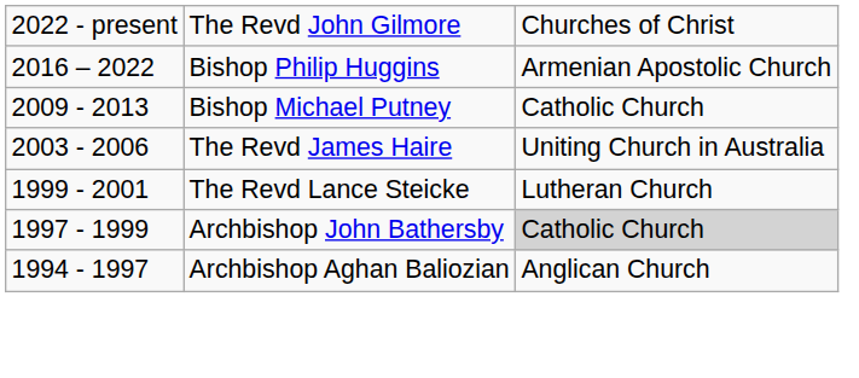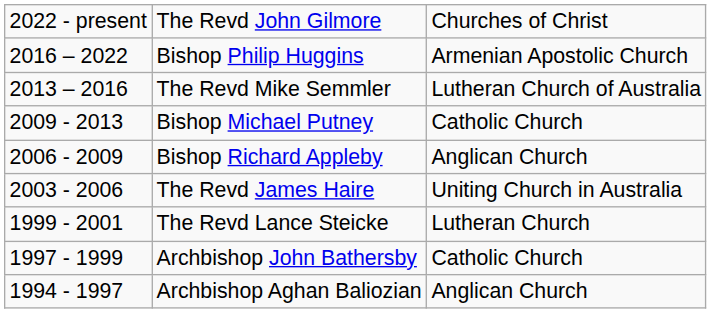+ row: 2013 – 2016 | The Revd Mike Semmler | Lutheran Church of Australia
+ row: 2006 - 2009 | Bishop Richard Appleby | Anglican Church
Archbishop John Bathersby | column 3: lightgrey background -> no background
